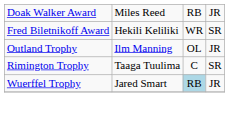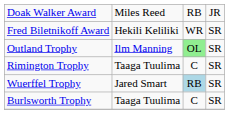Outland Trophy | column 3: no background -> lightgreen background
Outland Trophy | column 4: JR -> SR
Wuerffel Trophy | column 4: JR -> SR
+ row: Burlsworth Trophy | Taaga Tuulima | C | SR
